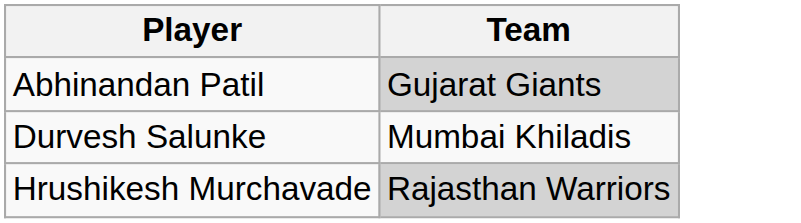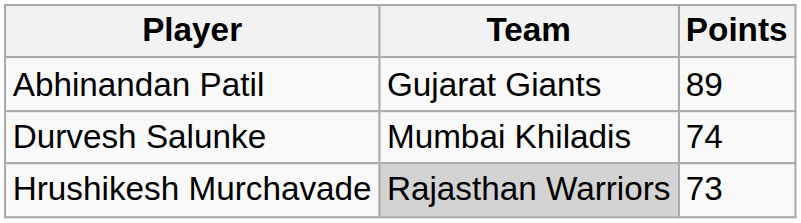+ column: Points | 89 | 74 | 73
Abhinandan Patil | Team: lightgrey background -> no background
